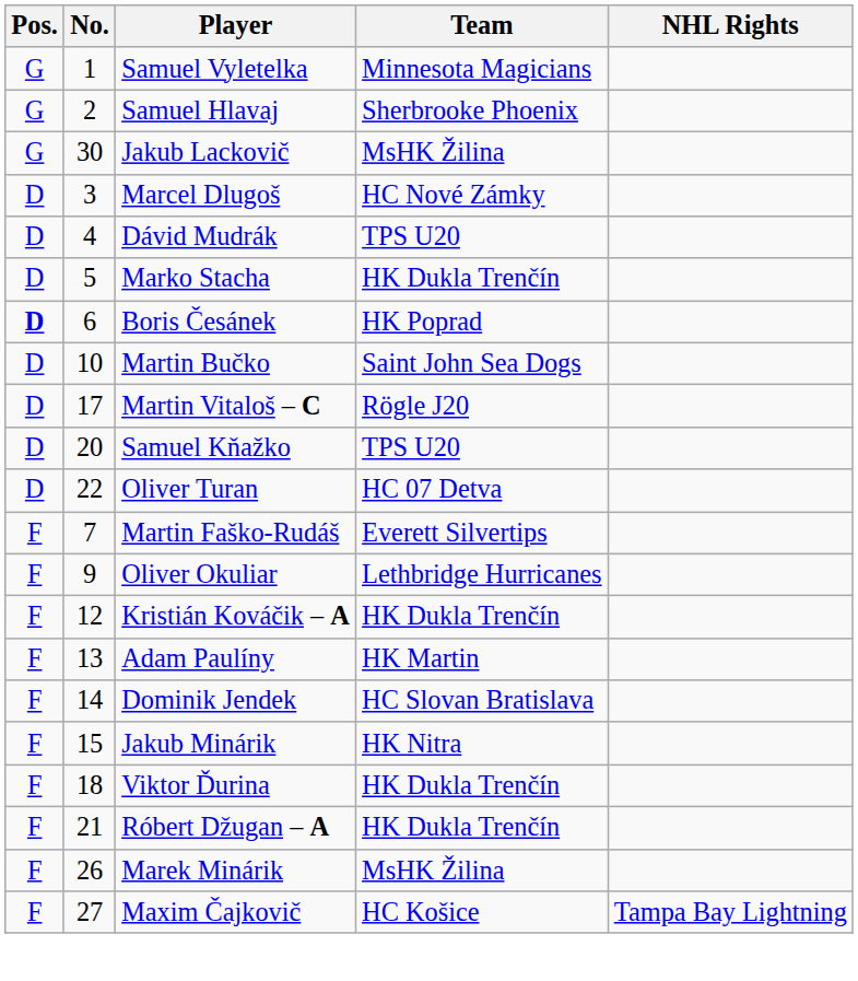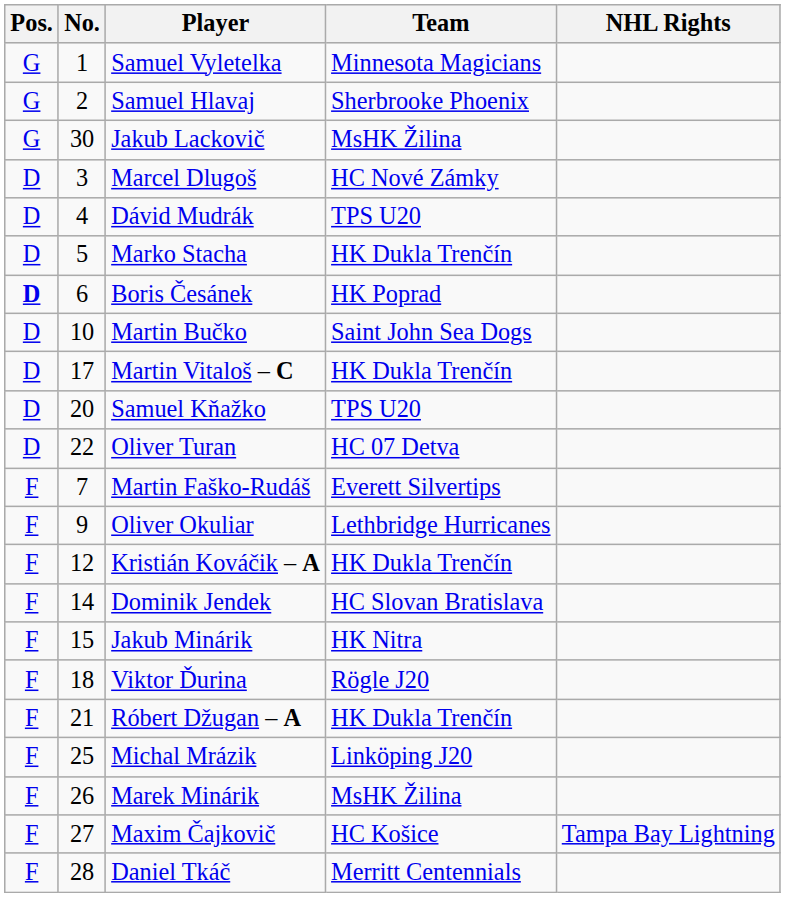Martin Vitaloš – C | Team: Rögle J20 -> HK Dukla Trenčín
- row: F | 13 | Adam Paulíny | HK Martin
Viktor Ďurina | Team: HK Dukla Trenčín -> Rögle J20
+ row: F | 25 | Michal Mrázik | Linköping J20
+ row: F | 28 | Daniel Tkáč | Merritt Centennials
